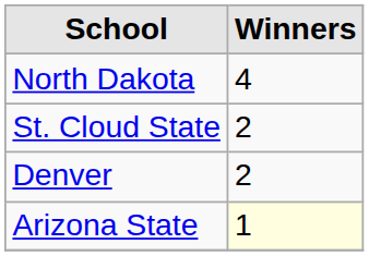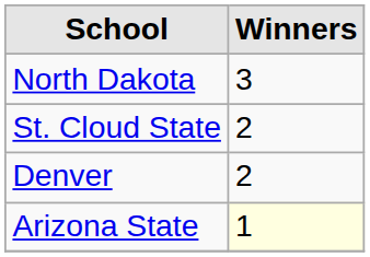North Dakota | Winners: 4 -> 3
